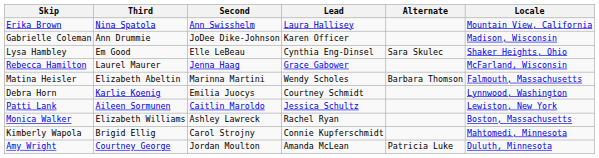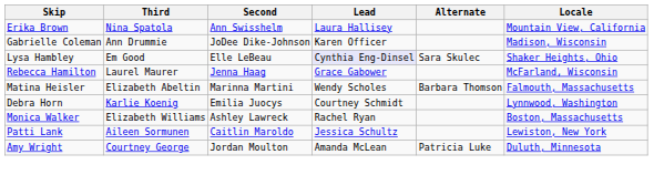Lysa Hambley | Lead: no background -> lavender background
rows swapped: Patti Lank <-> Monica Walker
- row: Kimberly Wapola | Brigid Ellig | Carol Strojny | Connie Kupferschmidt | Mahtomedi, Minnesota
